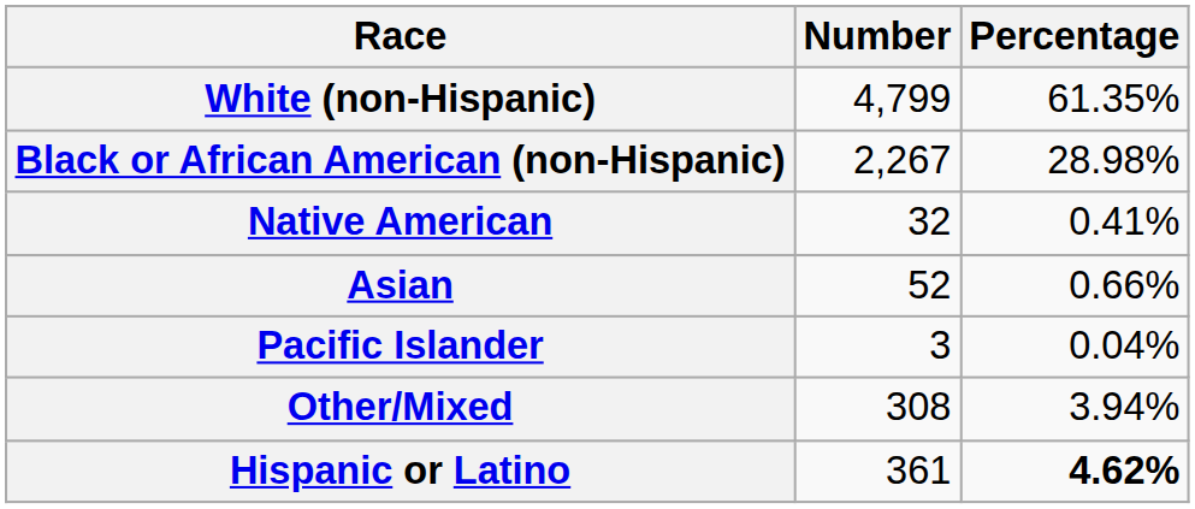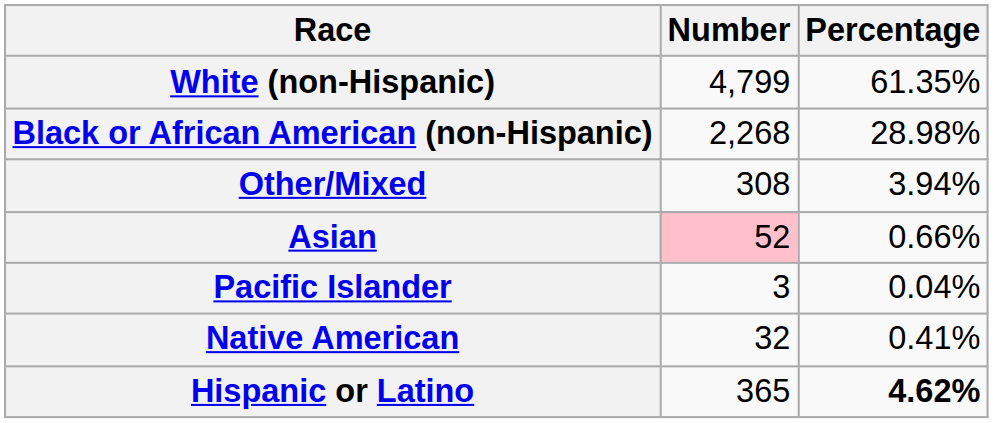Black or African American (non-Hispanic) | Number: 2,267 -> 2,268
rows swapped: Native American <-> Other/Mixed
Asian | Number: no background -> pink background
Hispanic or Latino | Number: 361 -> 365
